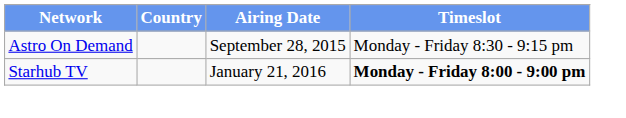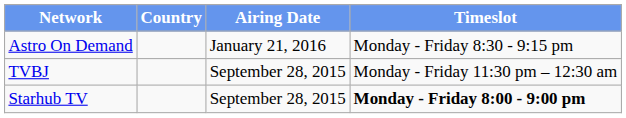Astro On Demand | Airing Date: September 28, 2015 -> January 21, 2016
+ row: TVBJ | September 28, 2015 | Monday - Friday 11:30 pm – 12:30 am
Starhub TV | Airing Date: January 21, 2016 -> September 28, 2015
